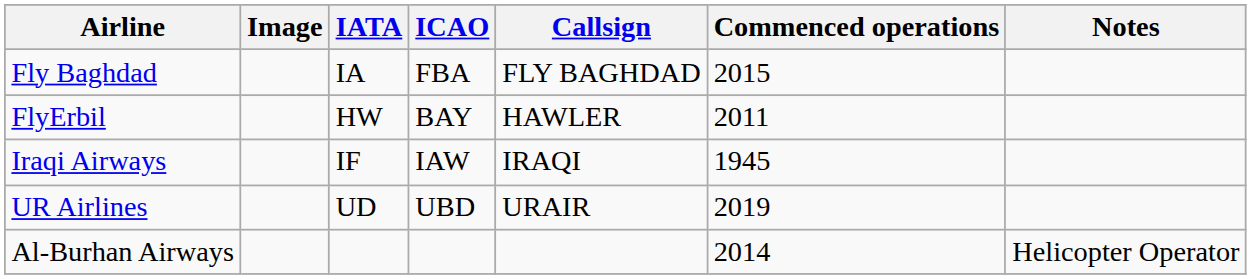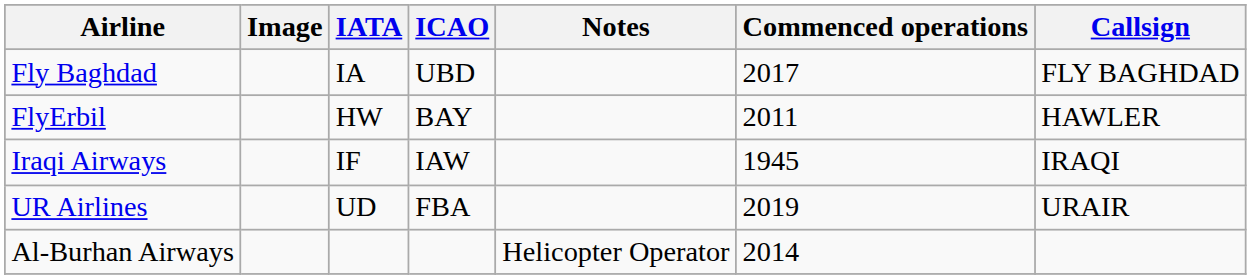columns swapped: Callsign <-> Notes
Fly Baghdad | ICAO: FBA -> UBD
Fly Baghdad | Commenced operations: 2015 -> 2017
UR Airlines | ICAO: UBD -> FBA
